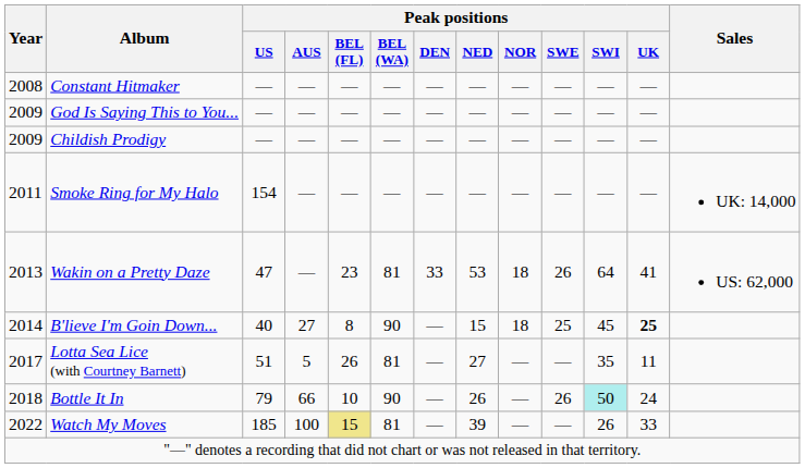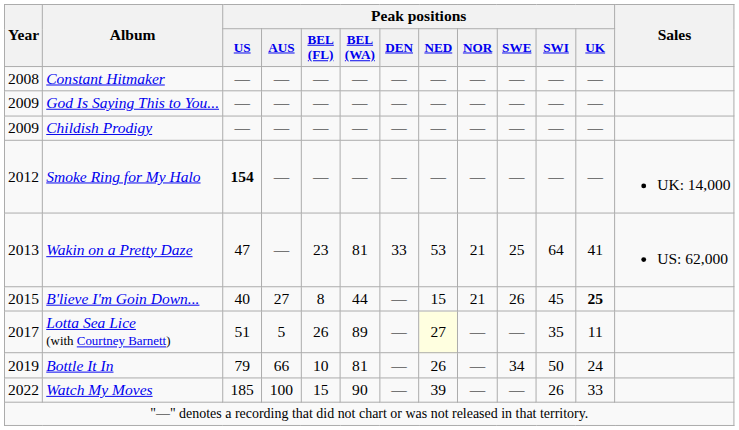Smoke Ring for My Halo | Year: 2011 -> 2012
Smoke Ring for My Halo | Peak positions / US: normal -> bold
Wakin on a Pretty Daze | Peak positions / NOR: 18 -> 21
Wakin on a Pretty Daze | Peak positions / SWE: 26 -> 25
B'lieve I'm Goin Down... | Year: 2014 -> 2015
B'lieve I'm Goin Down... | Peak positions / BEL (WA): 90 -> 44
B'lieve I'm Goin Down... | Peak positions / NOR: 18 -> 21
B'lieve I'm Goin Down... | Peak positions / SWE: 25 -> 26
Lotta Sea Lice (with Courtney Barnett) | Peak positions / BEL (WA): 81 -> 89
Lotta Sea Lice (with Courtney Barnett) | Peak positions / NED: no background -> lightyellow background
Bottle It In | Year: 2018 -> 2019
Bottle It In | Peak positions / BEL (WA): 90 -> 81
Bottle It In | Peak positions / SWE: 26 -> 34
Bottle It In | Peak positions / SWI: paleturquoise background -> no background
Watch My Moves | Peak positions / BEL (FL): khaki background -> no background
Watch My Moves | Peak positions / BEL (WA): 81 -> 90
